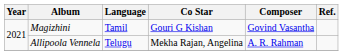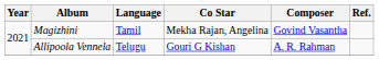Magizhini | Co Star: Gouri G Kishan -> Mekha Rajan, Angelina
Allipoola Vennela | Co Star: Mekha Rajan, Angelina -> Gouri G Kishan
